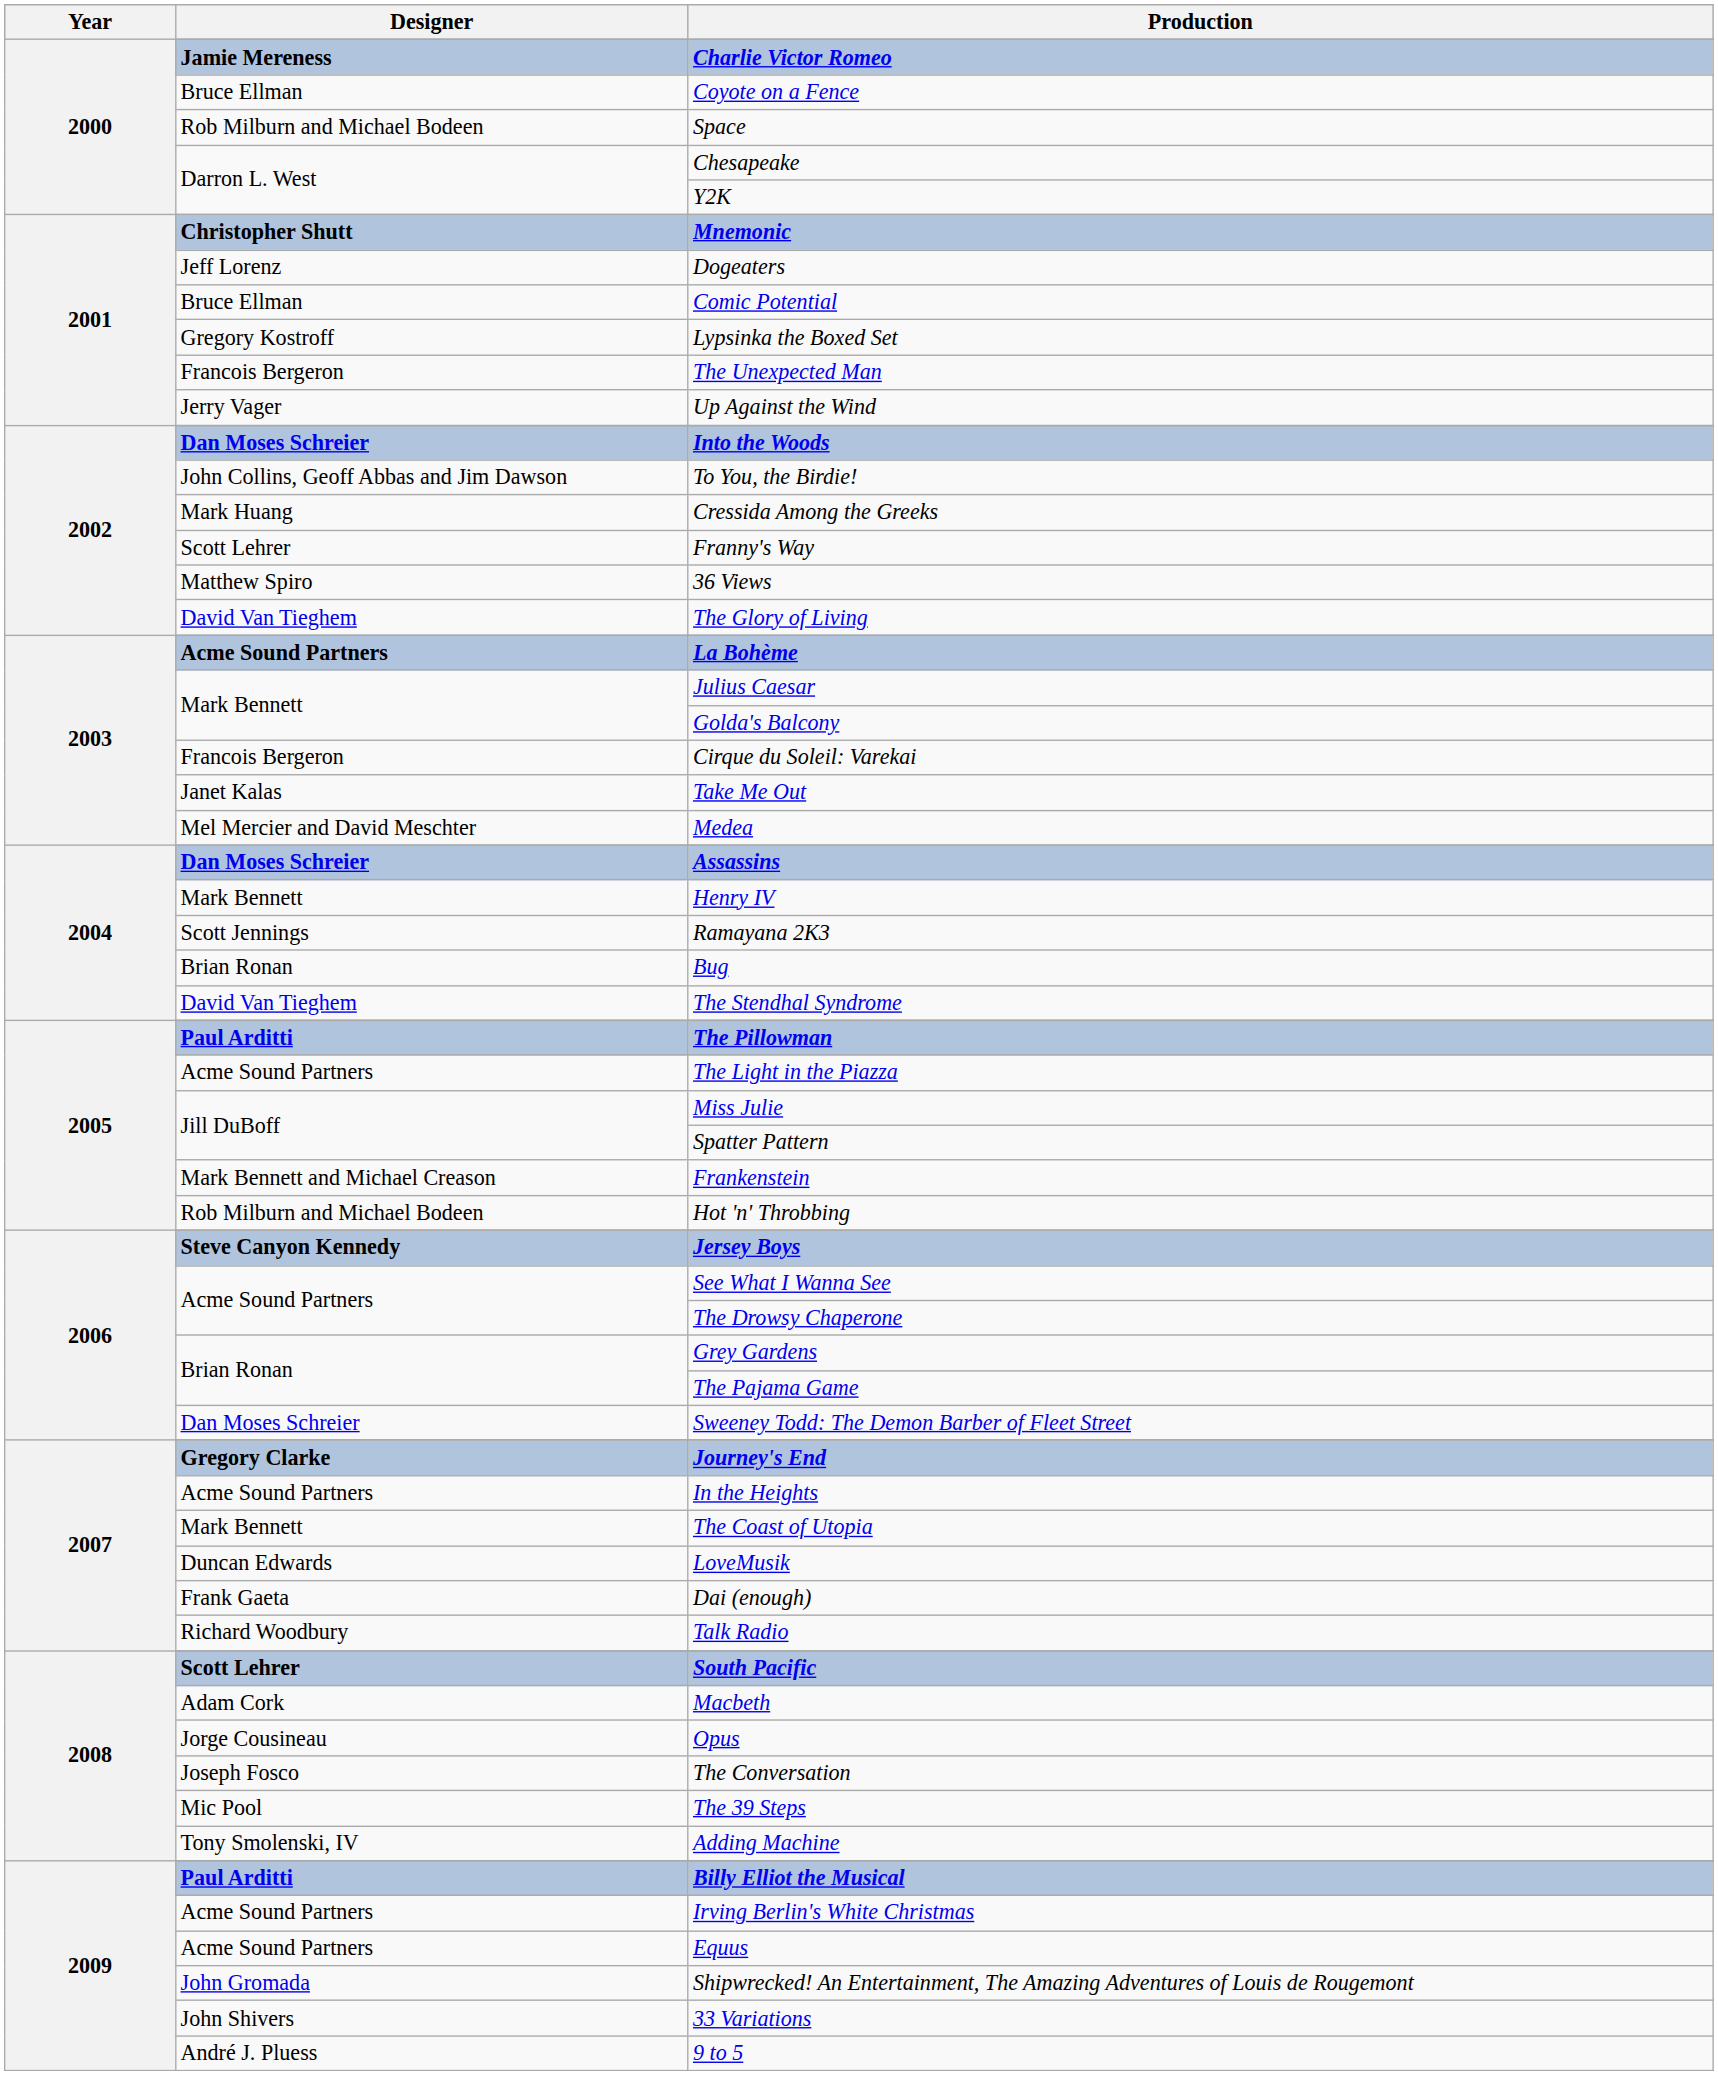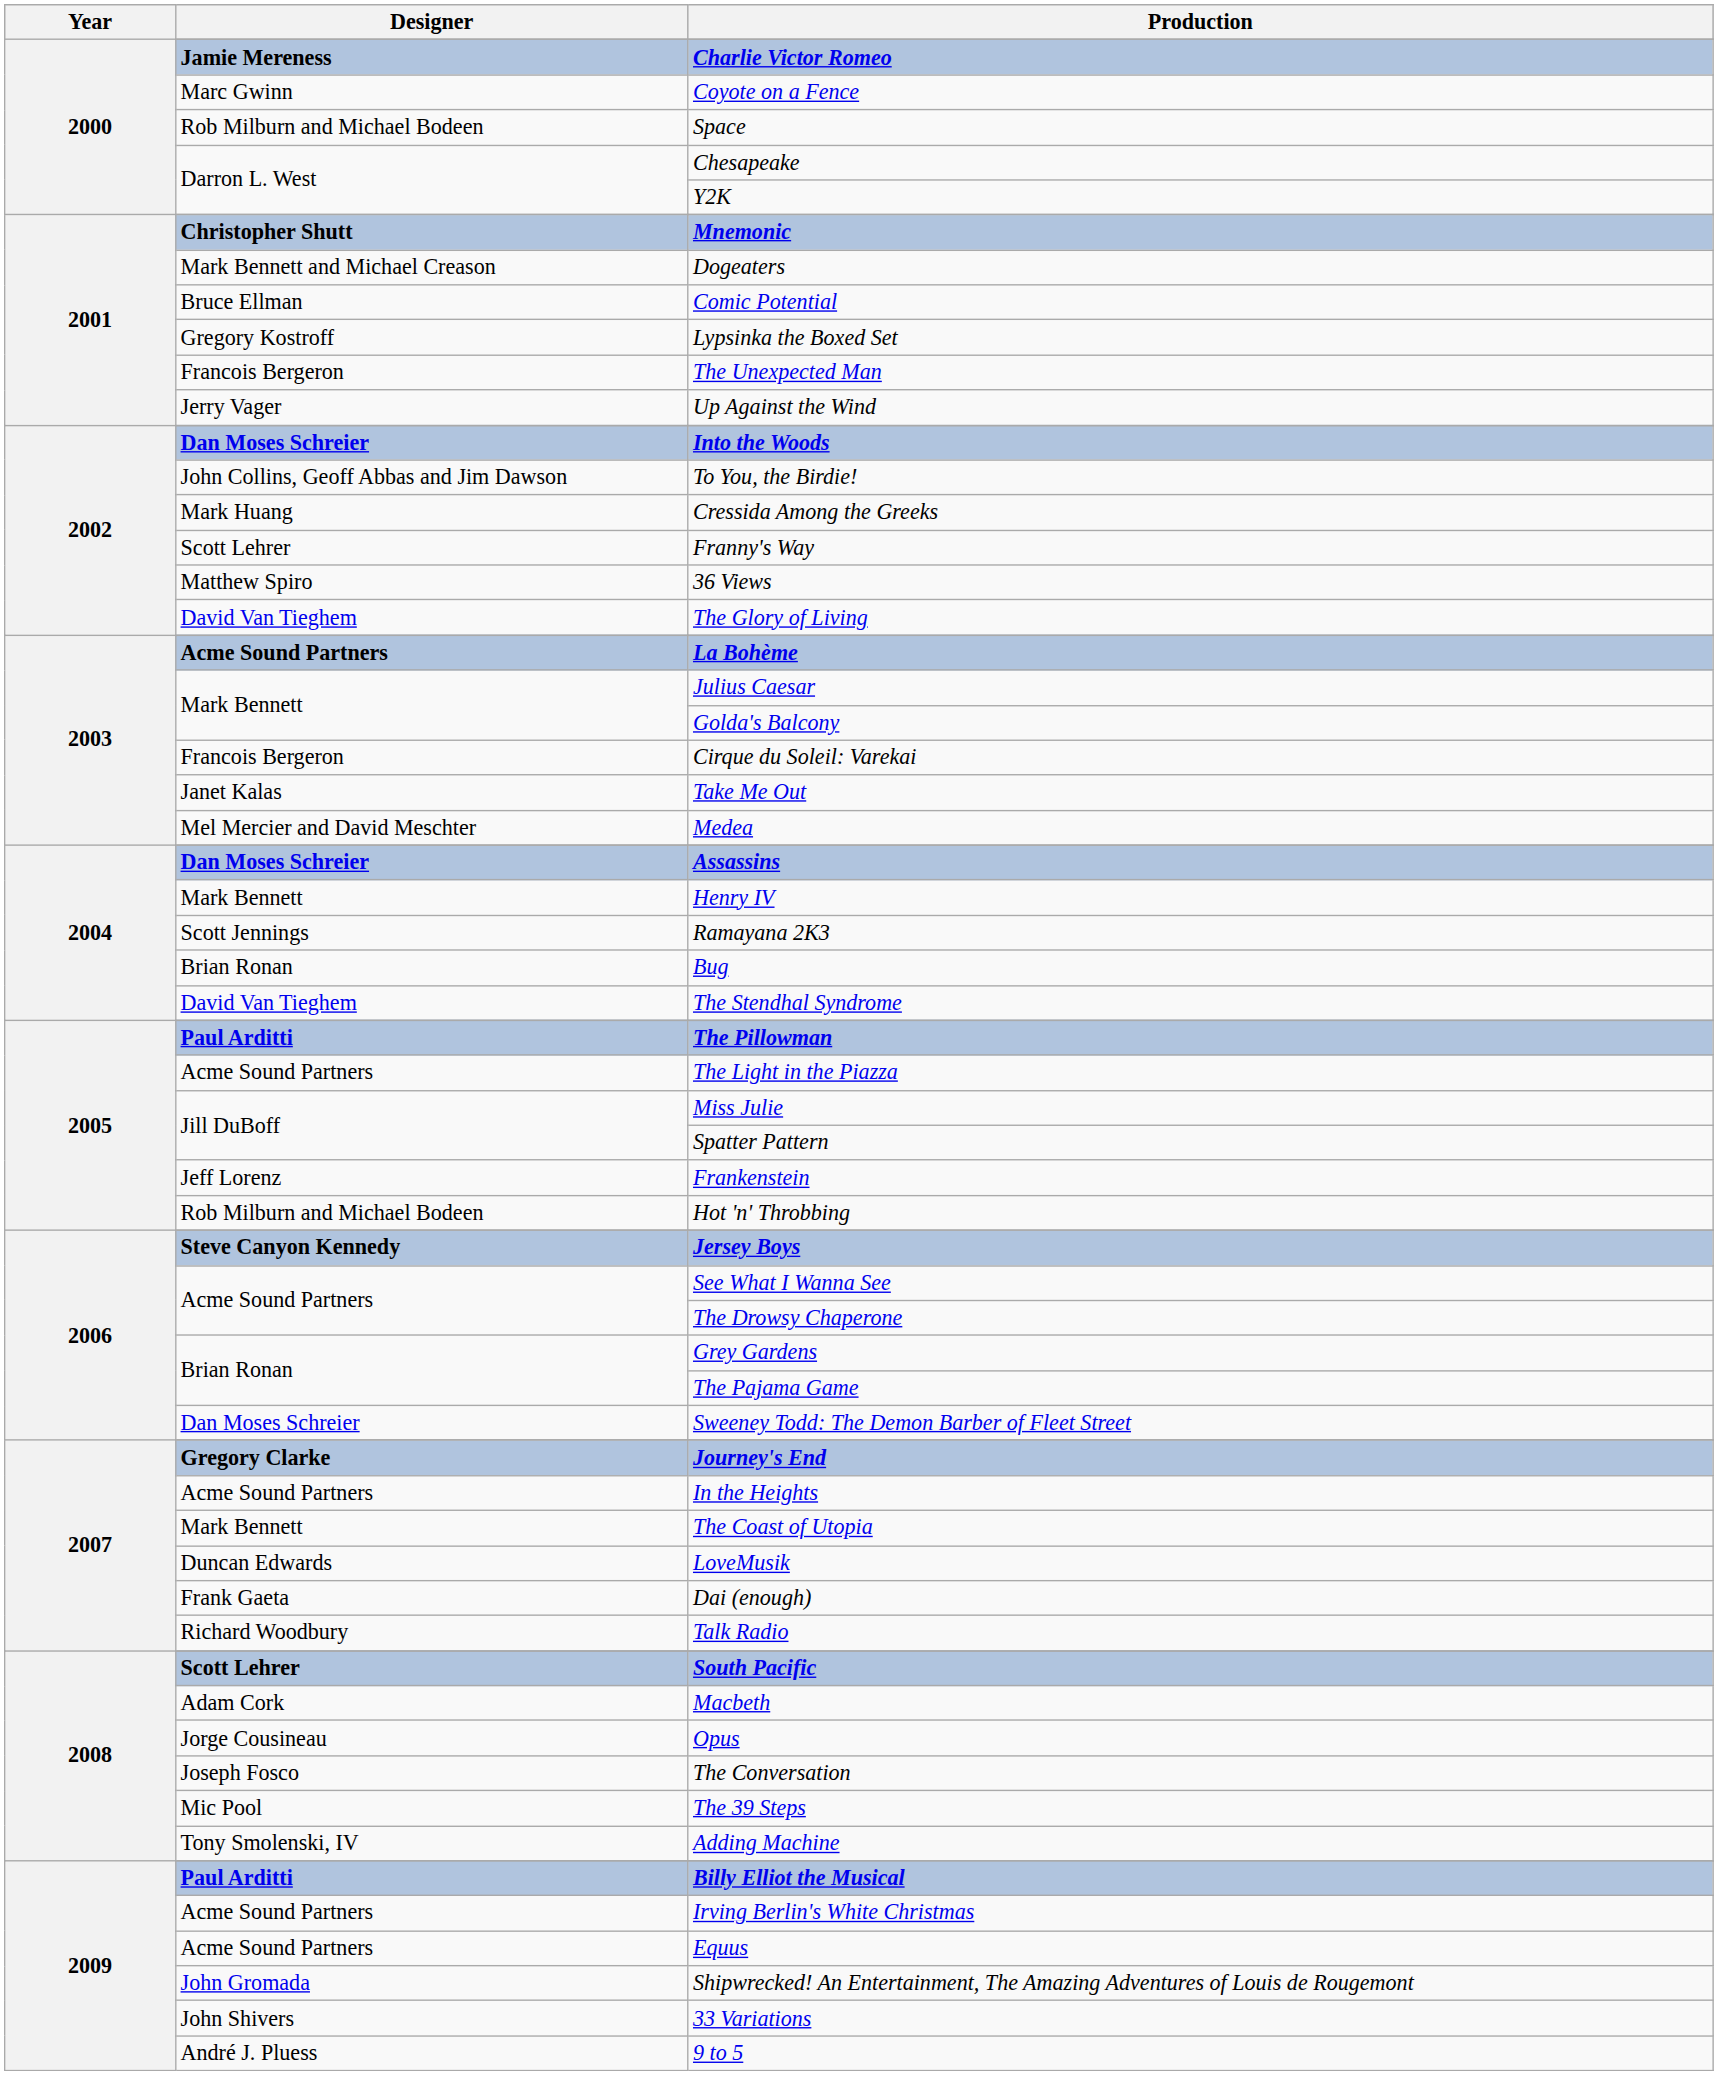Coyote on a Fence | Designer: Bruce Ellman -> Marc Gwinn
Dogeaters | Designer: Jeff Lorenz -> Mark Bennett and Michael Creason
Frankenstein | Designer: Mark Bennett and Michael Creason -> Jeff Lorenz
